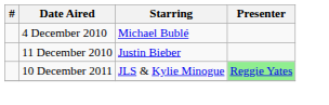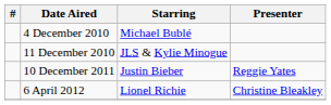11 December 2010 | Starring: Justin Bieber -> JLS & Kylie Minogue
10 December 2011 | Starring: JLS & Kylie Minogue -> Justin Bieber
10 December 2011 | Presenter: lightgreen background -> no background
+ row: 6 April 2012 | Lionel Richie | Christine Bleakley
